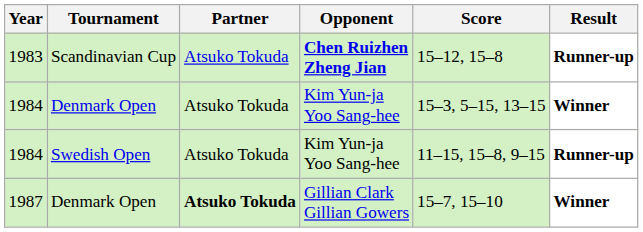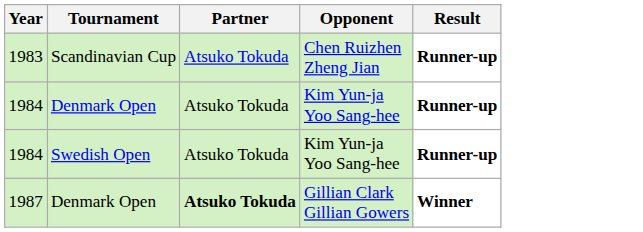- column: Score | 15–12, 15–8 | 15–3, 5–15, 13–15 | 11–15, 15–8, 9–15 | 15–7, 15–10
1983 | Opponent: bold -> normal
1984 / Denmark Open | Result: Winner -> Runner-up
